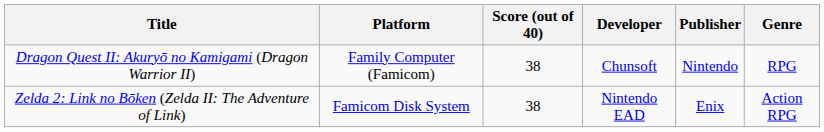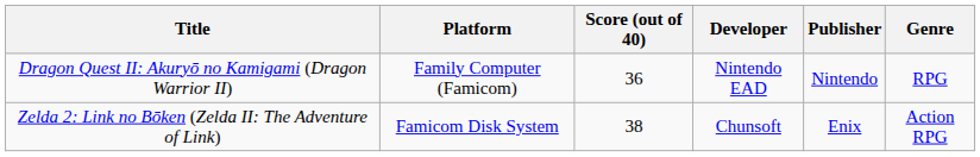Dragon Quest II: Akuryō no Kamigami (Dragon Warrior II) | Score (out of 40): 38 -> 36
Dragon Quest II: Akuryō no Kamigami (Dragon Warrior II) | Developer: Chunsoft -> Nintendo EAD
Zelda 2: Link no Bōken (Zelda II: The Adventure of Link) | Developer: Nintendo EAD -> Chunsoft
